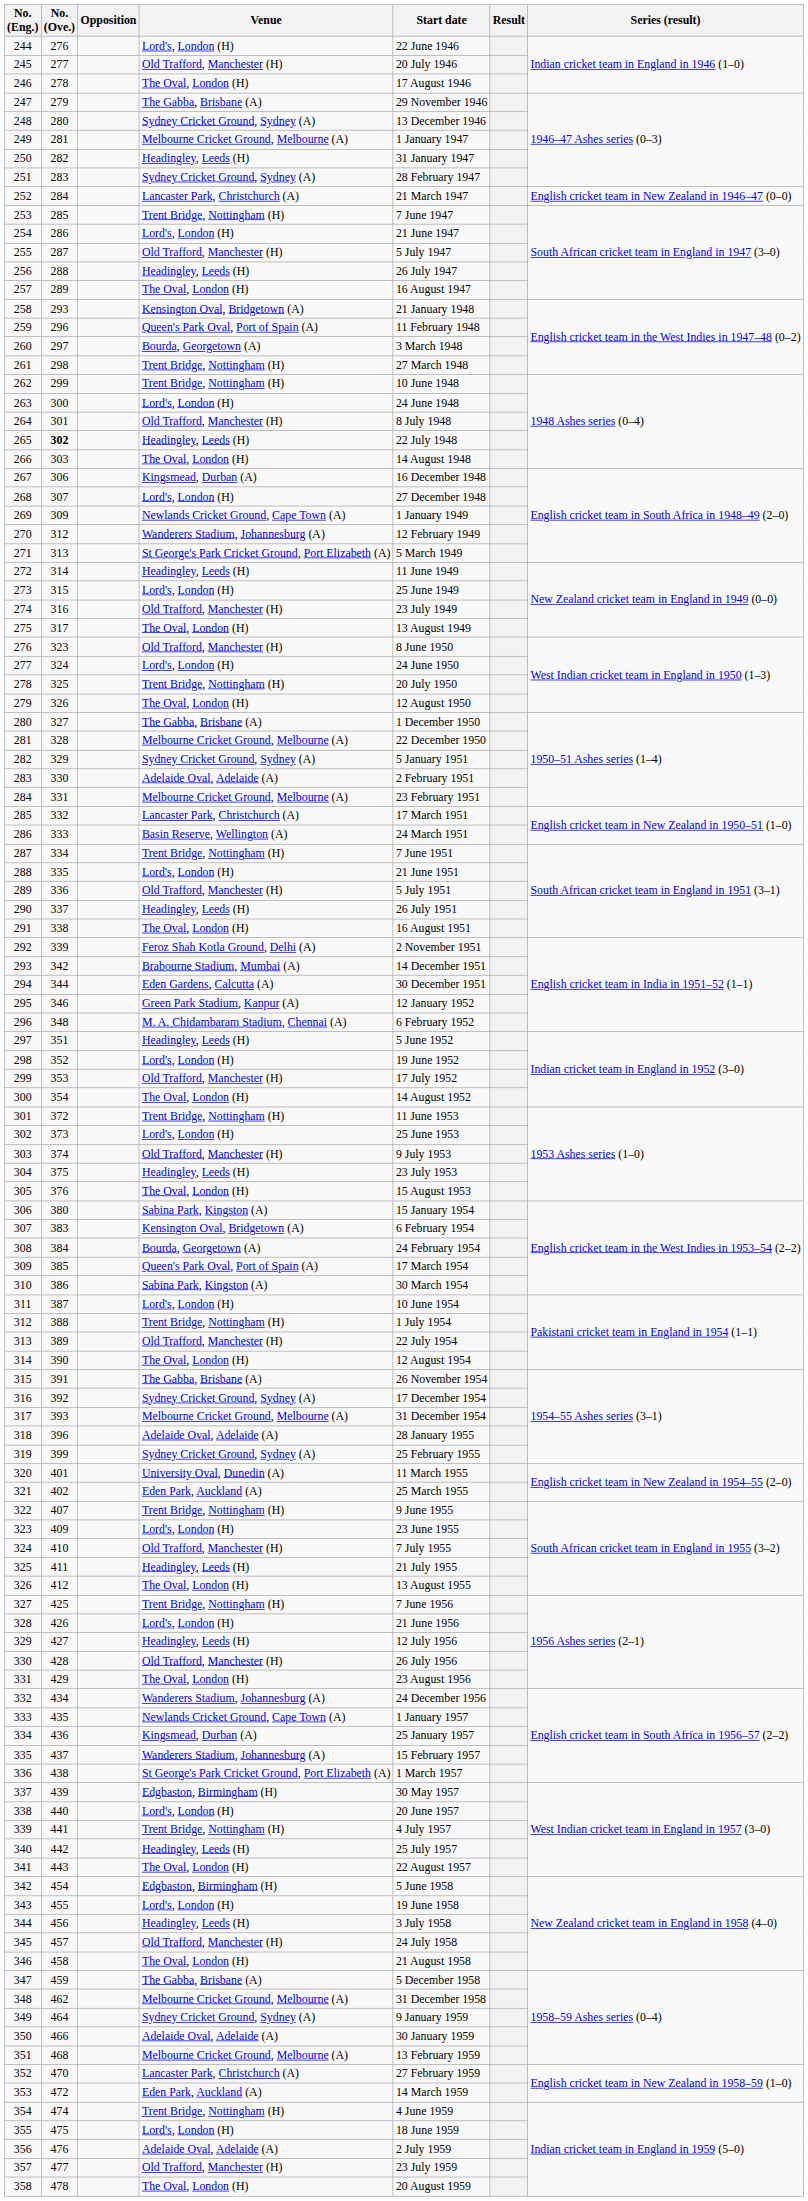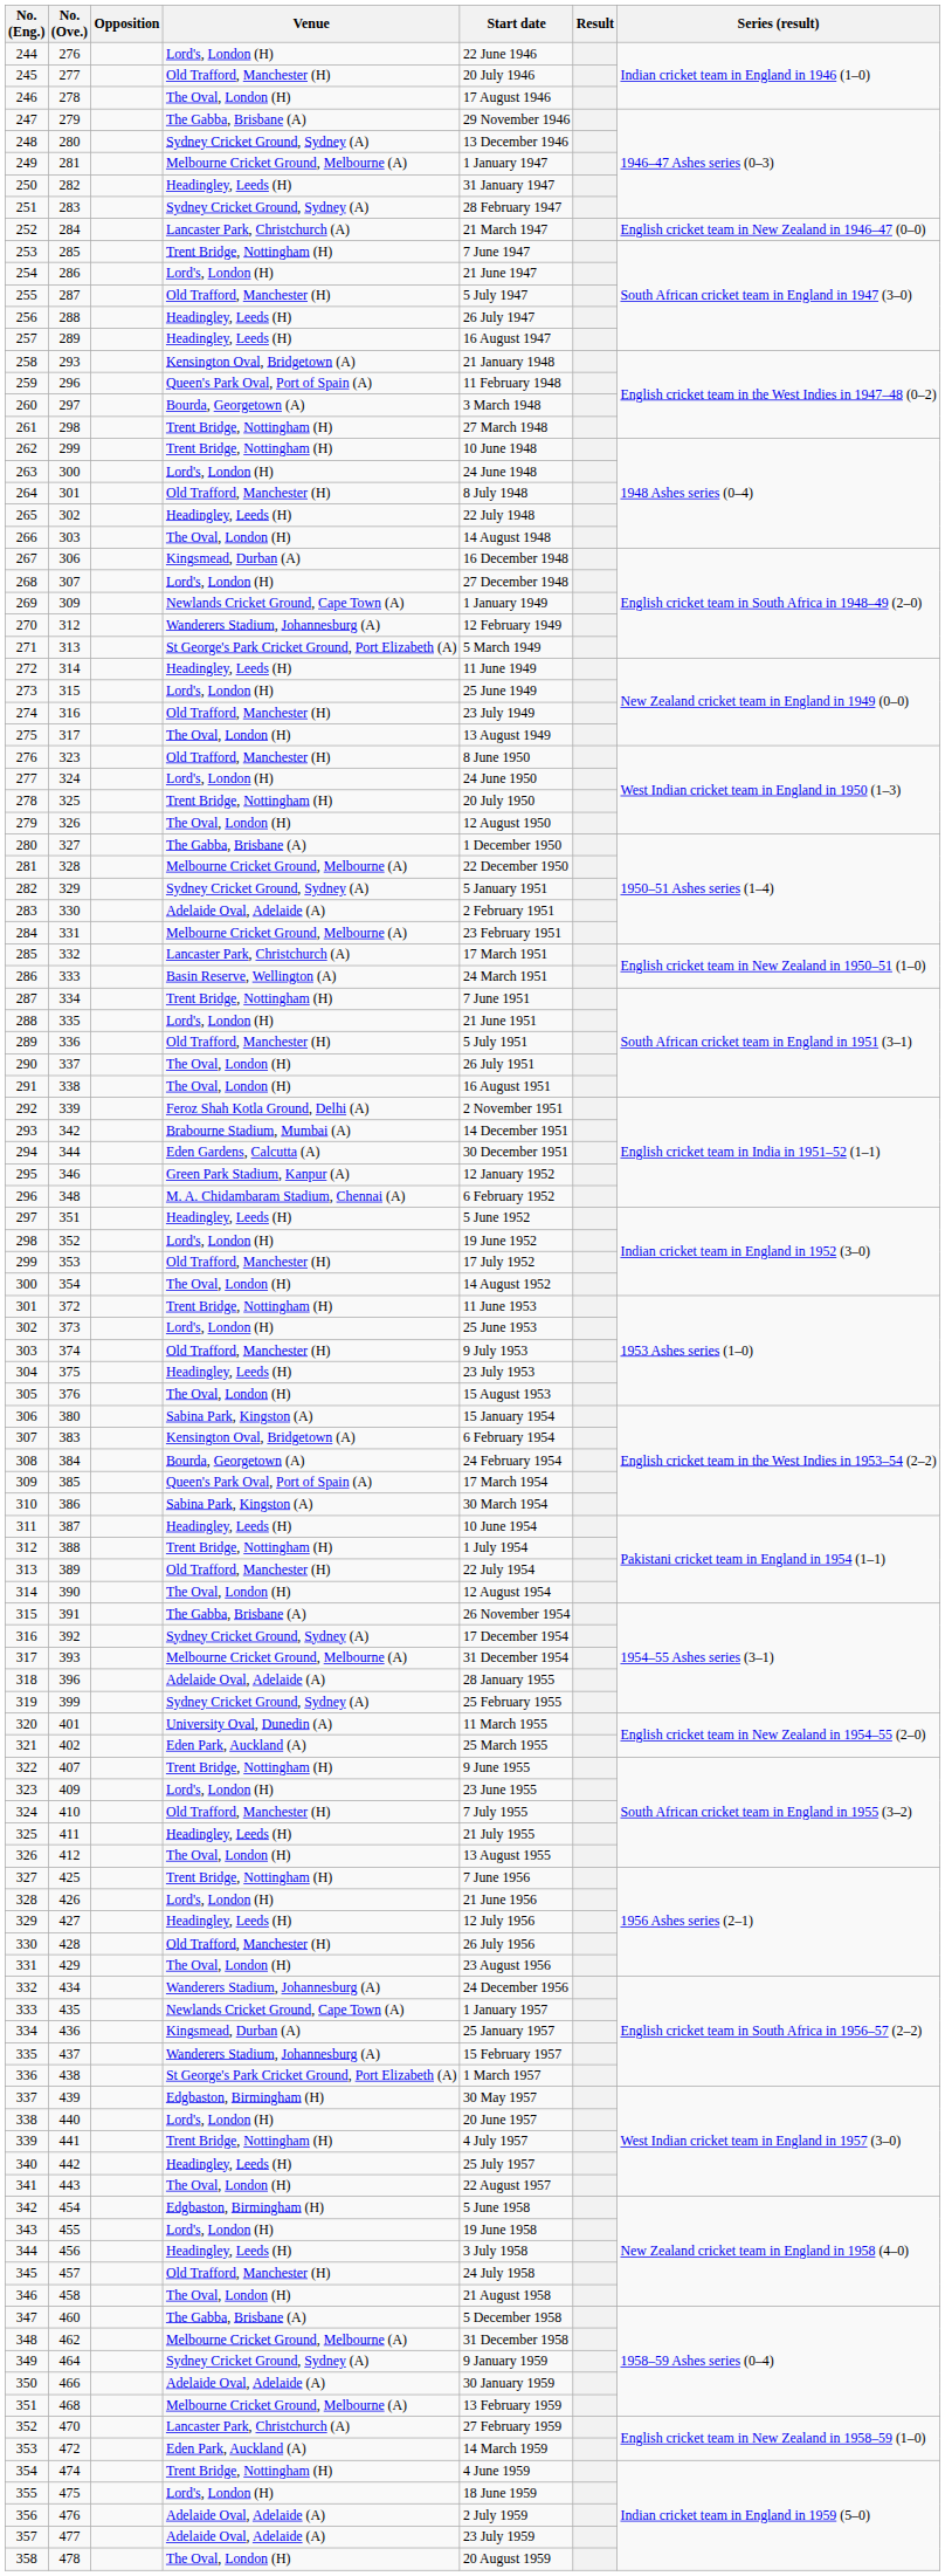257 | Venue: The Oval, London (H) -> Headingley, Leeds (H)
265 | No. (Ove.): bold -> normal
290 | Venue: Headingley, Leeds (H) -> The Oval, London (H)
311 | Venue: Lord's, London (H) -> Headingley, Leeds (H)
347 | No. (Ove.): 459 -> 460
357 | Venue: Old Trafford, Manchester (H) -> Adelaide Oval, Adelaide (A)
